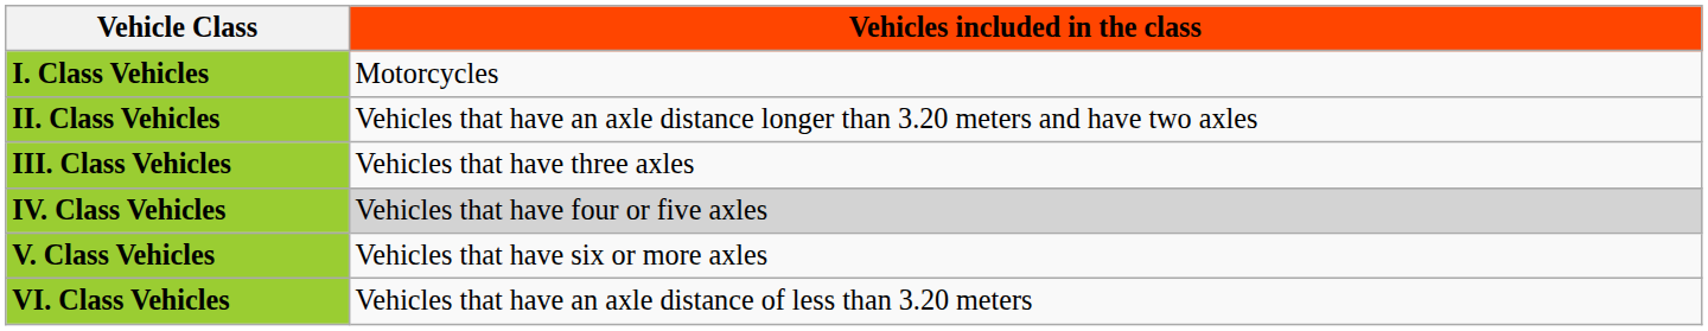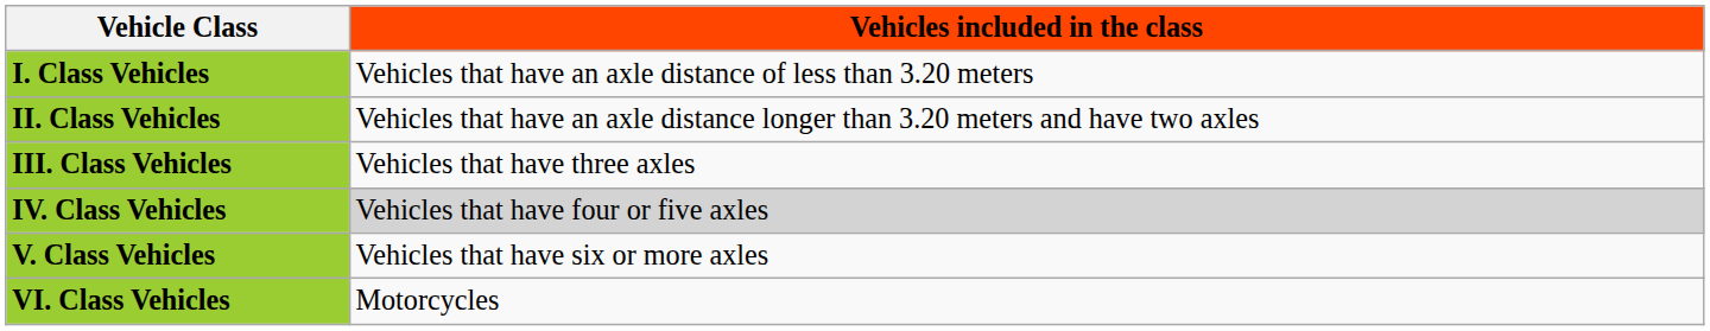I. Class Vehicles | Vehicles included in the class: Motorcycles -> Vehicles that have an axle distance of less than 3.20 meters
VI. Class Vehicles | Vehicles included in the class: Vehicles that have an axle distance of less than 3.20 meters -> Motorcycles
